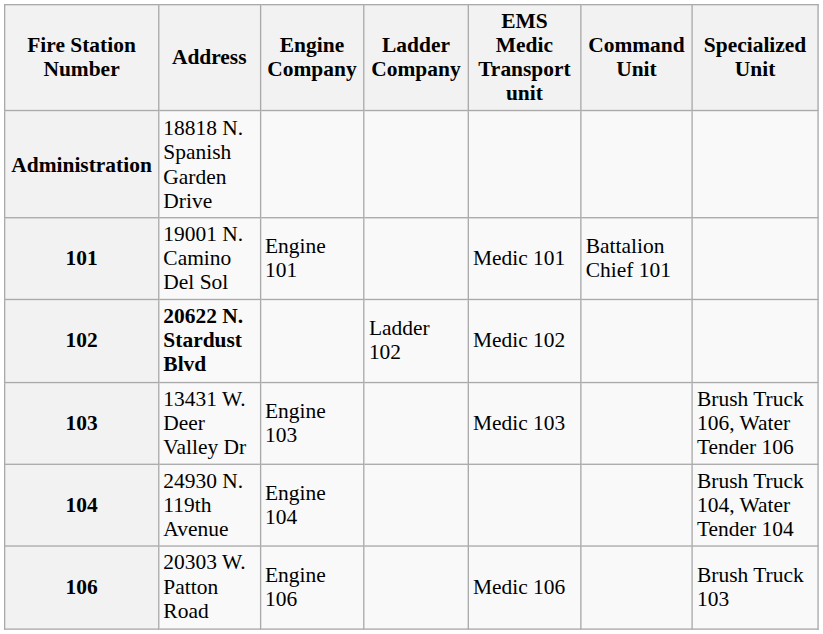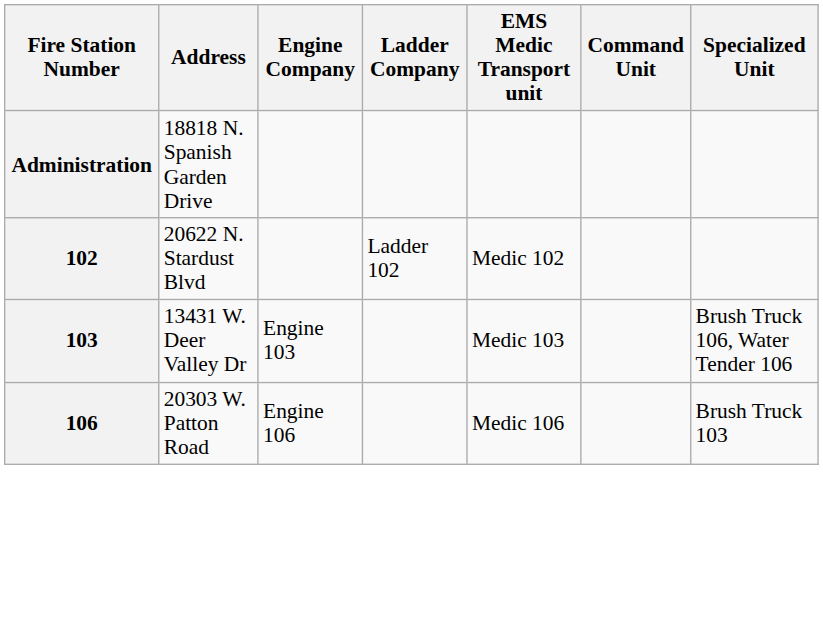- row: 101 | 19001 N. Camino Del Sol | Engine 101 | Medic 101 | Battalion Chief 101
102 | Address: bold -> normal
- row: 104 | 24930 N. 119th Avenue | Engine 104 | Brush Truck 104, Water Tender 104
